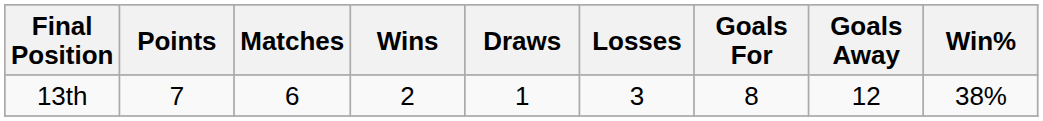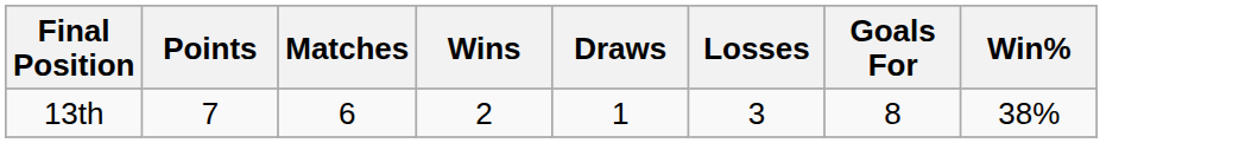- column: Goals Away | 12
